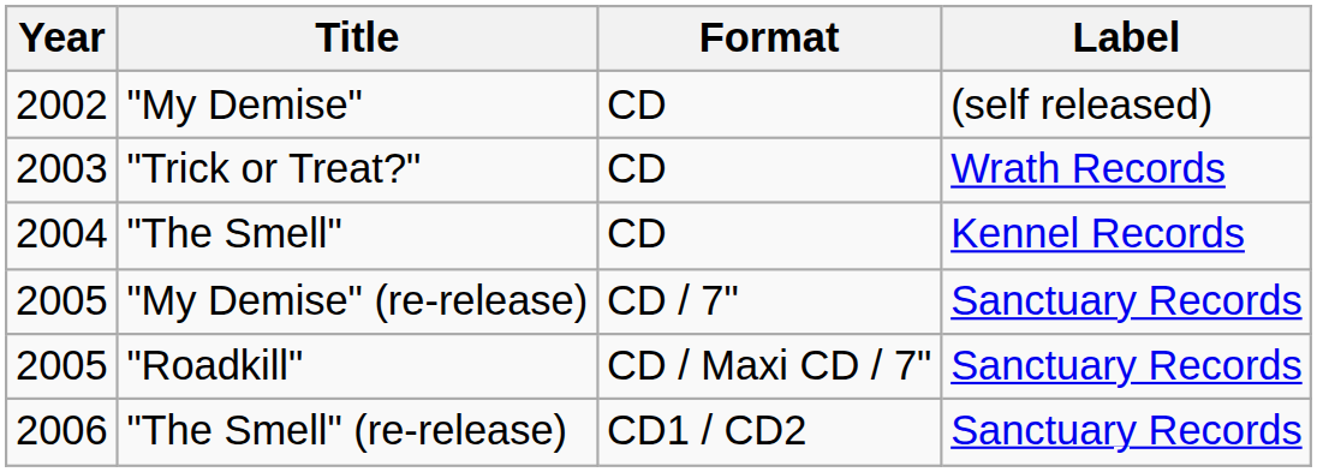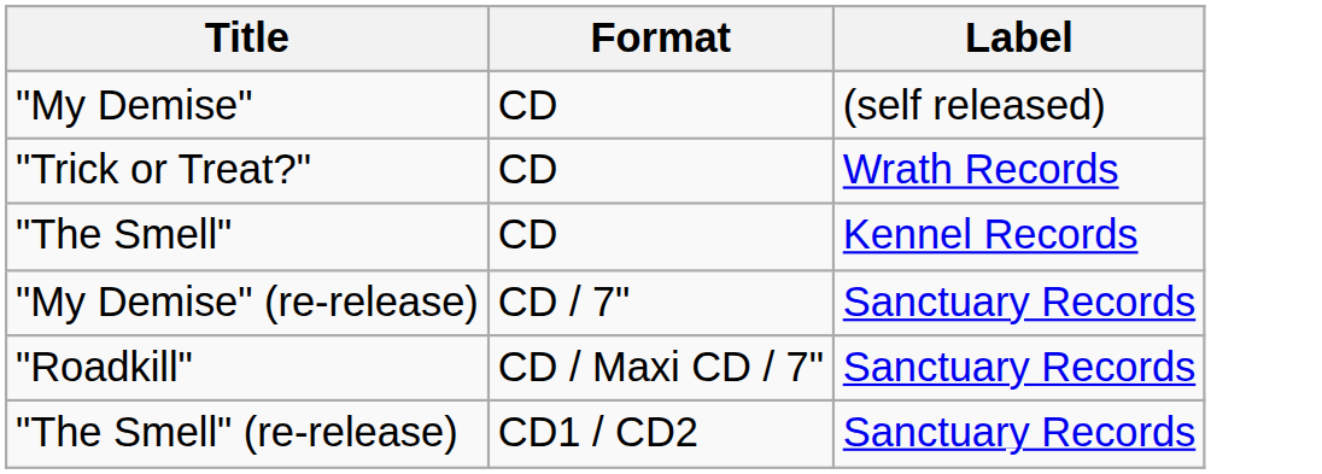- column: Year | 2002 | 2003 | 2004 | 2005 | 2005 | 2006
